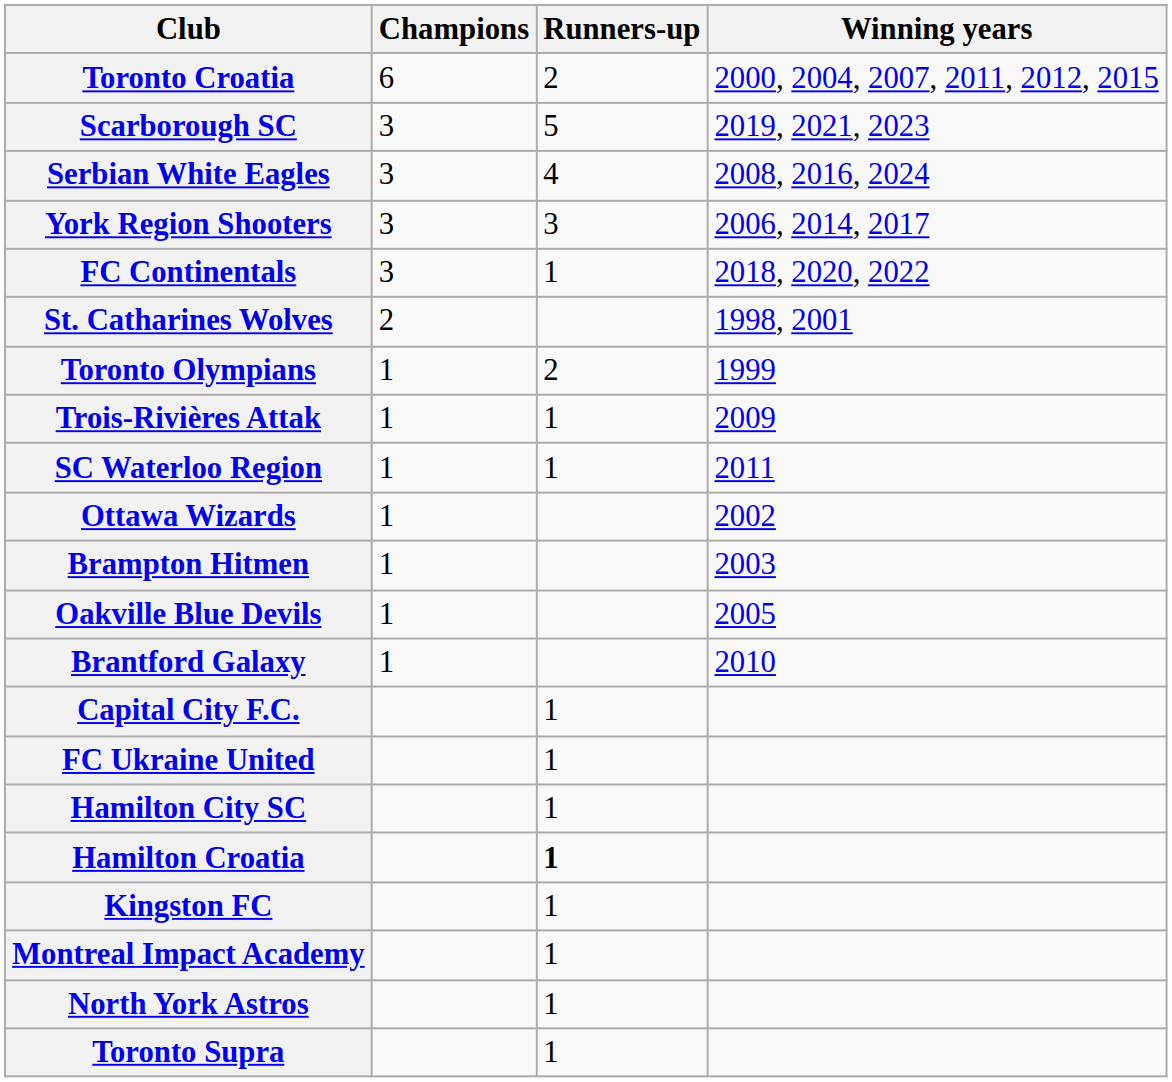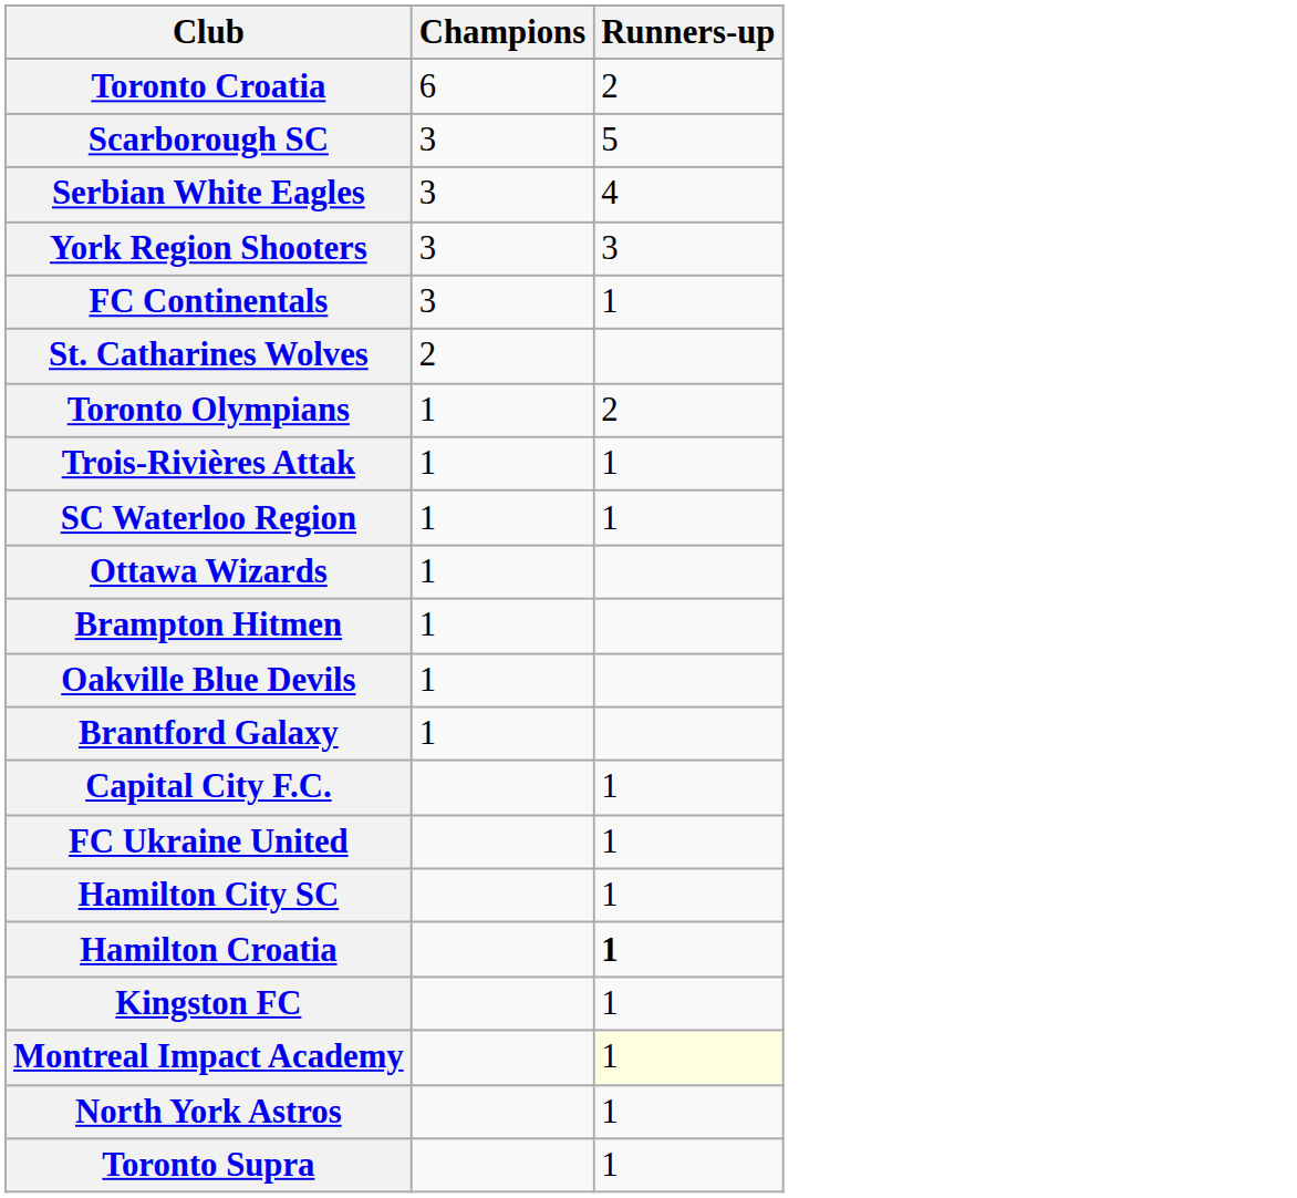- column: Winning years | 2000, 2004, 2007, 2011, 2012, 2015 | 2019, 2021, 2023 | 2008, 2016, 2024 | 2006, 2014, 2017 | 2018, 2020, 2022 | 1998, 2001 | 1999 | 2009 | 2011 | 2002 | 2003 | 2005 | 2010
Montreal Impact Academy | Runners-up: no background -> lightyellow background
